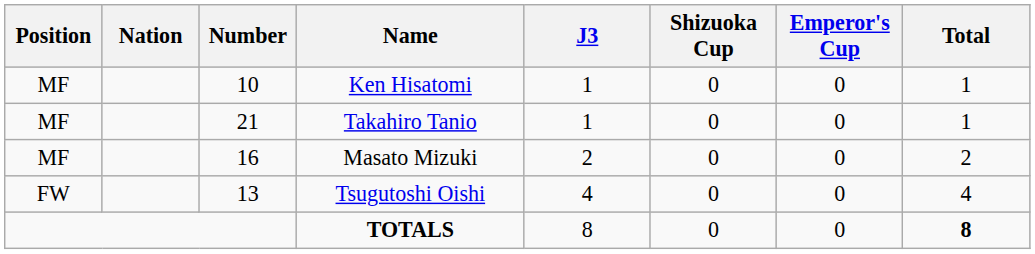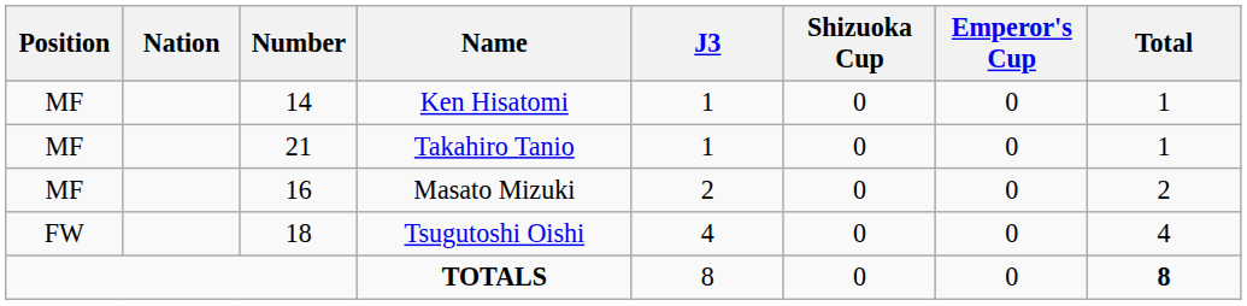Ken Hisatomi | Number: 10 -> 14
Tsugutoshi Oishi | Number: 13 -> 18
